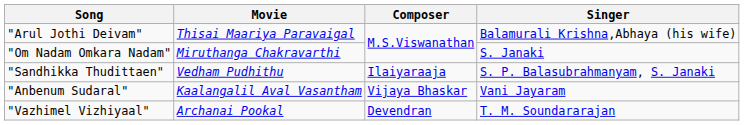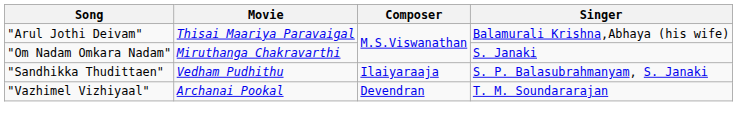- row: "Anbenum Sudaral" | Kaalangalil Aval Vasantham | Vijaya Bhaskar | Vani Jayaram
